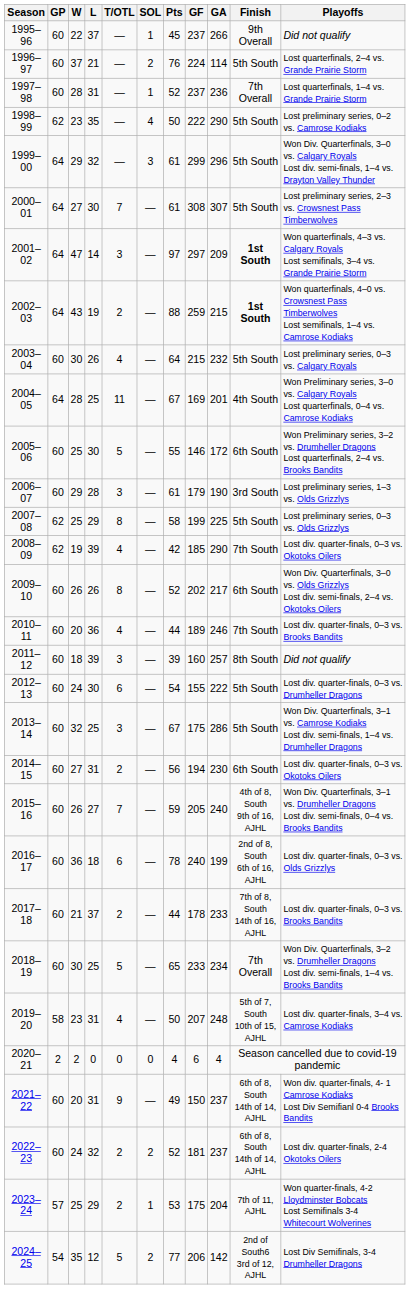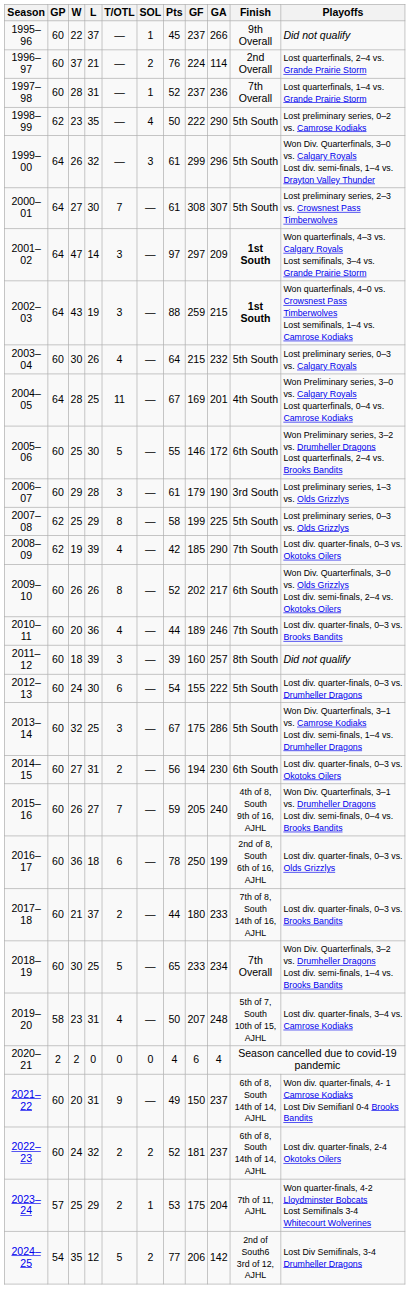1996–97 | Finish: 5th South -> 2nd Overall
1999–00 | W: 29 -> 26
2002–03 | T/OTL: 2 -> 3
2016–17 | GF: 240 -> 250
2017–18 | GF: 178 -> 180
